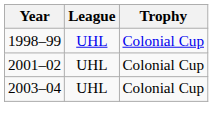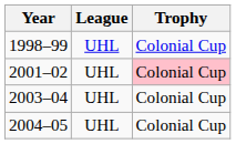2001–02 | Trophy: no background -> pink background
+ row: 2004–05 | UHL | Colonial Cup
